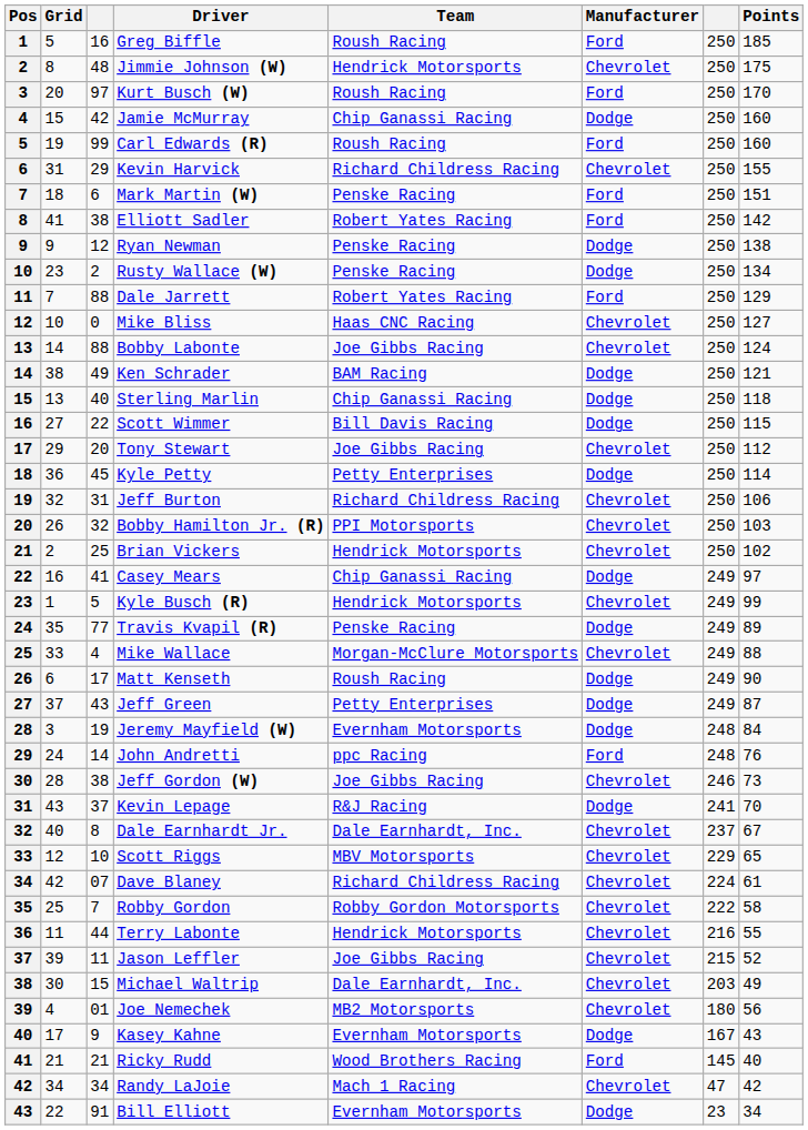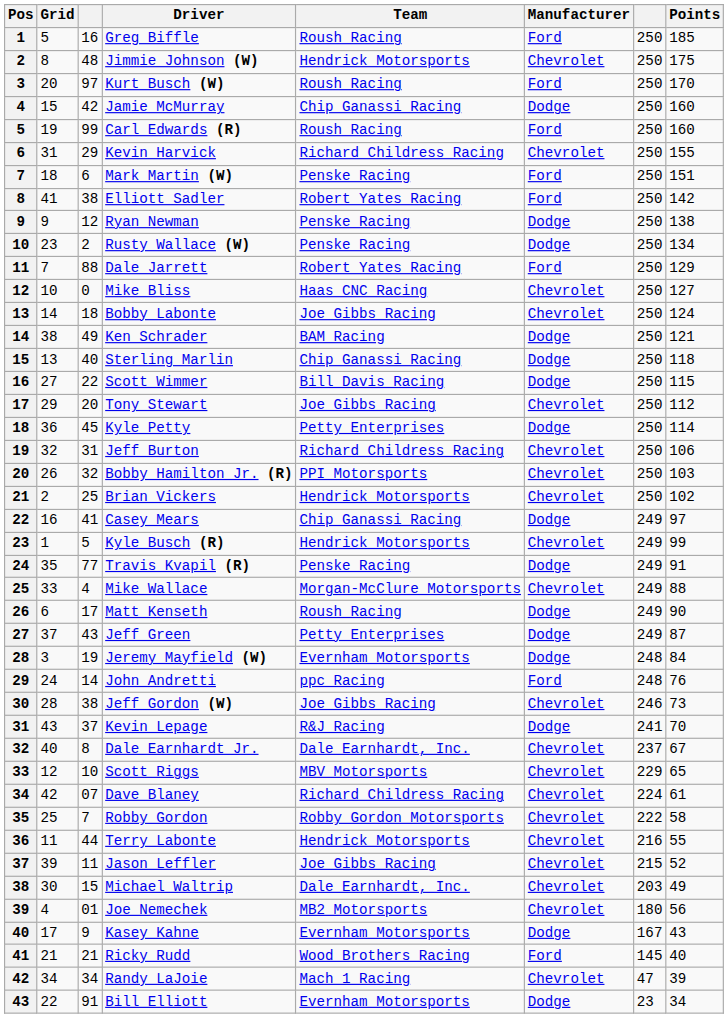Bobby Labonte | column 3: 88 -> 18
Travis Kvapil (R) | Points: 89 -> 91
Randy LaJoie | Points: 42 -> 39
